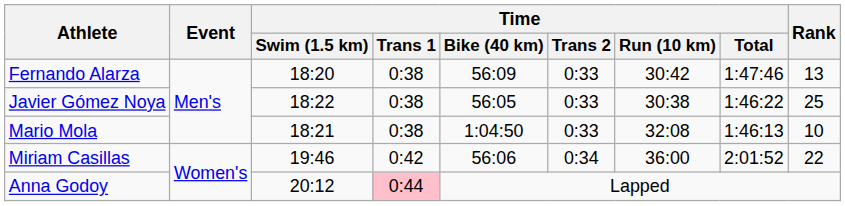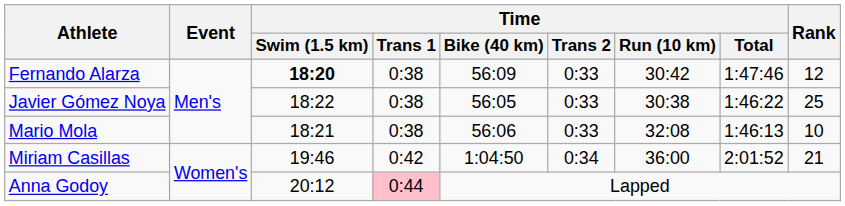Fernando Alarza | Time / Swim (1.5 km): normal -> bold
Fernando Alarza | Rank: 13 -> 12
Mario Mola | Time / Bike (40 km): 1:04:50 -> 56:06
Miriam Casillas | Time / Bike (40 km): 56:06 -> 1:04:50
Miriam Casillas | Rank: 22 -> 21
